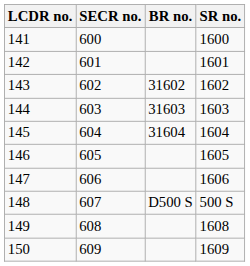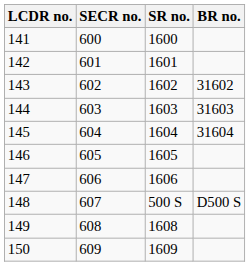columns swapped: SR no. <-> BR no.
